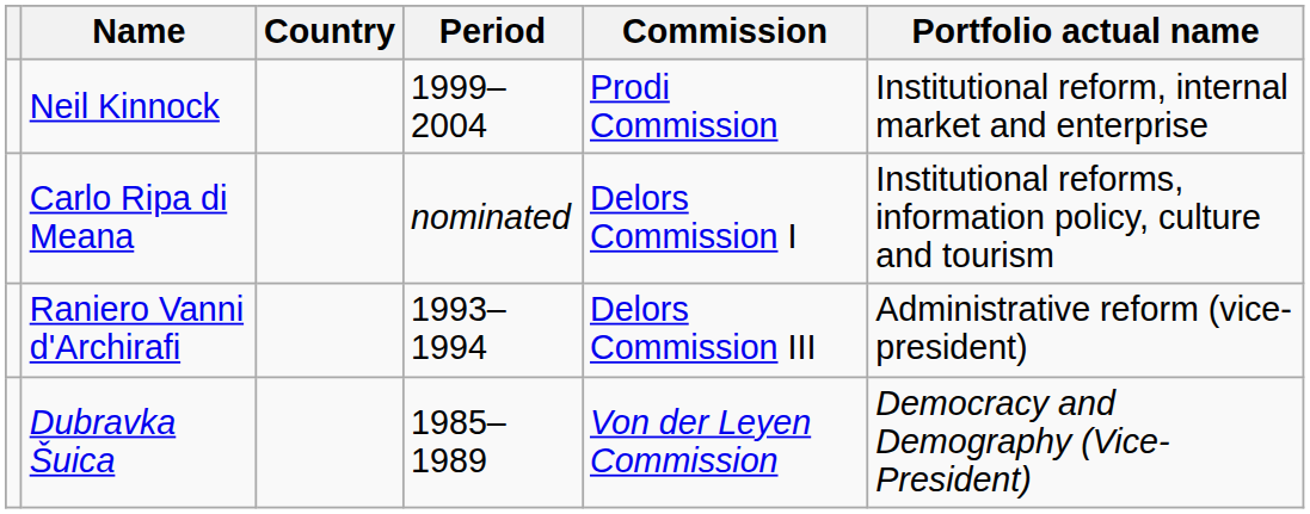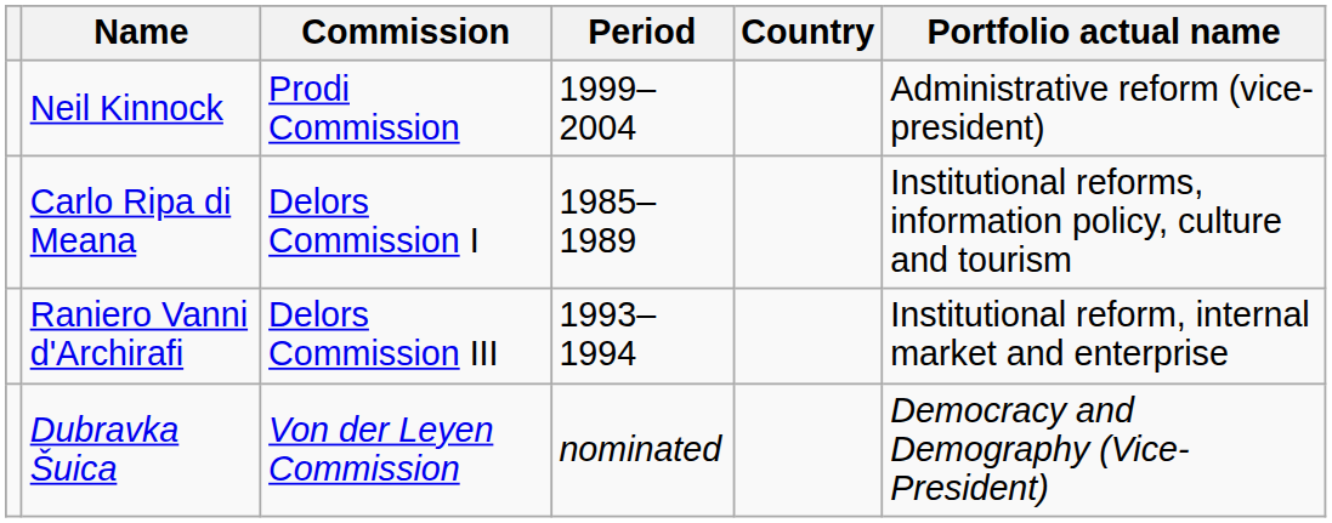columns swapped: Country <-> Commission
Neil Kinnock | Portfolio actual name: Institutional reform, internal market and enterprise -> Administrative reform (vice-president)
Carlo Ripa di Meana | Period: nominated -> 1985–1989
Raniero Vanni d'Archirafi | Portfolio actual name: Administrative reform (vice-president) -> Institutional reform, internal market and enterprise
Dubravka Šuica | Period: 1985–1989 -> nominated
